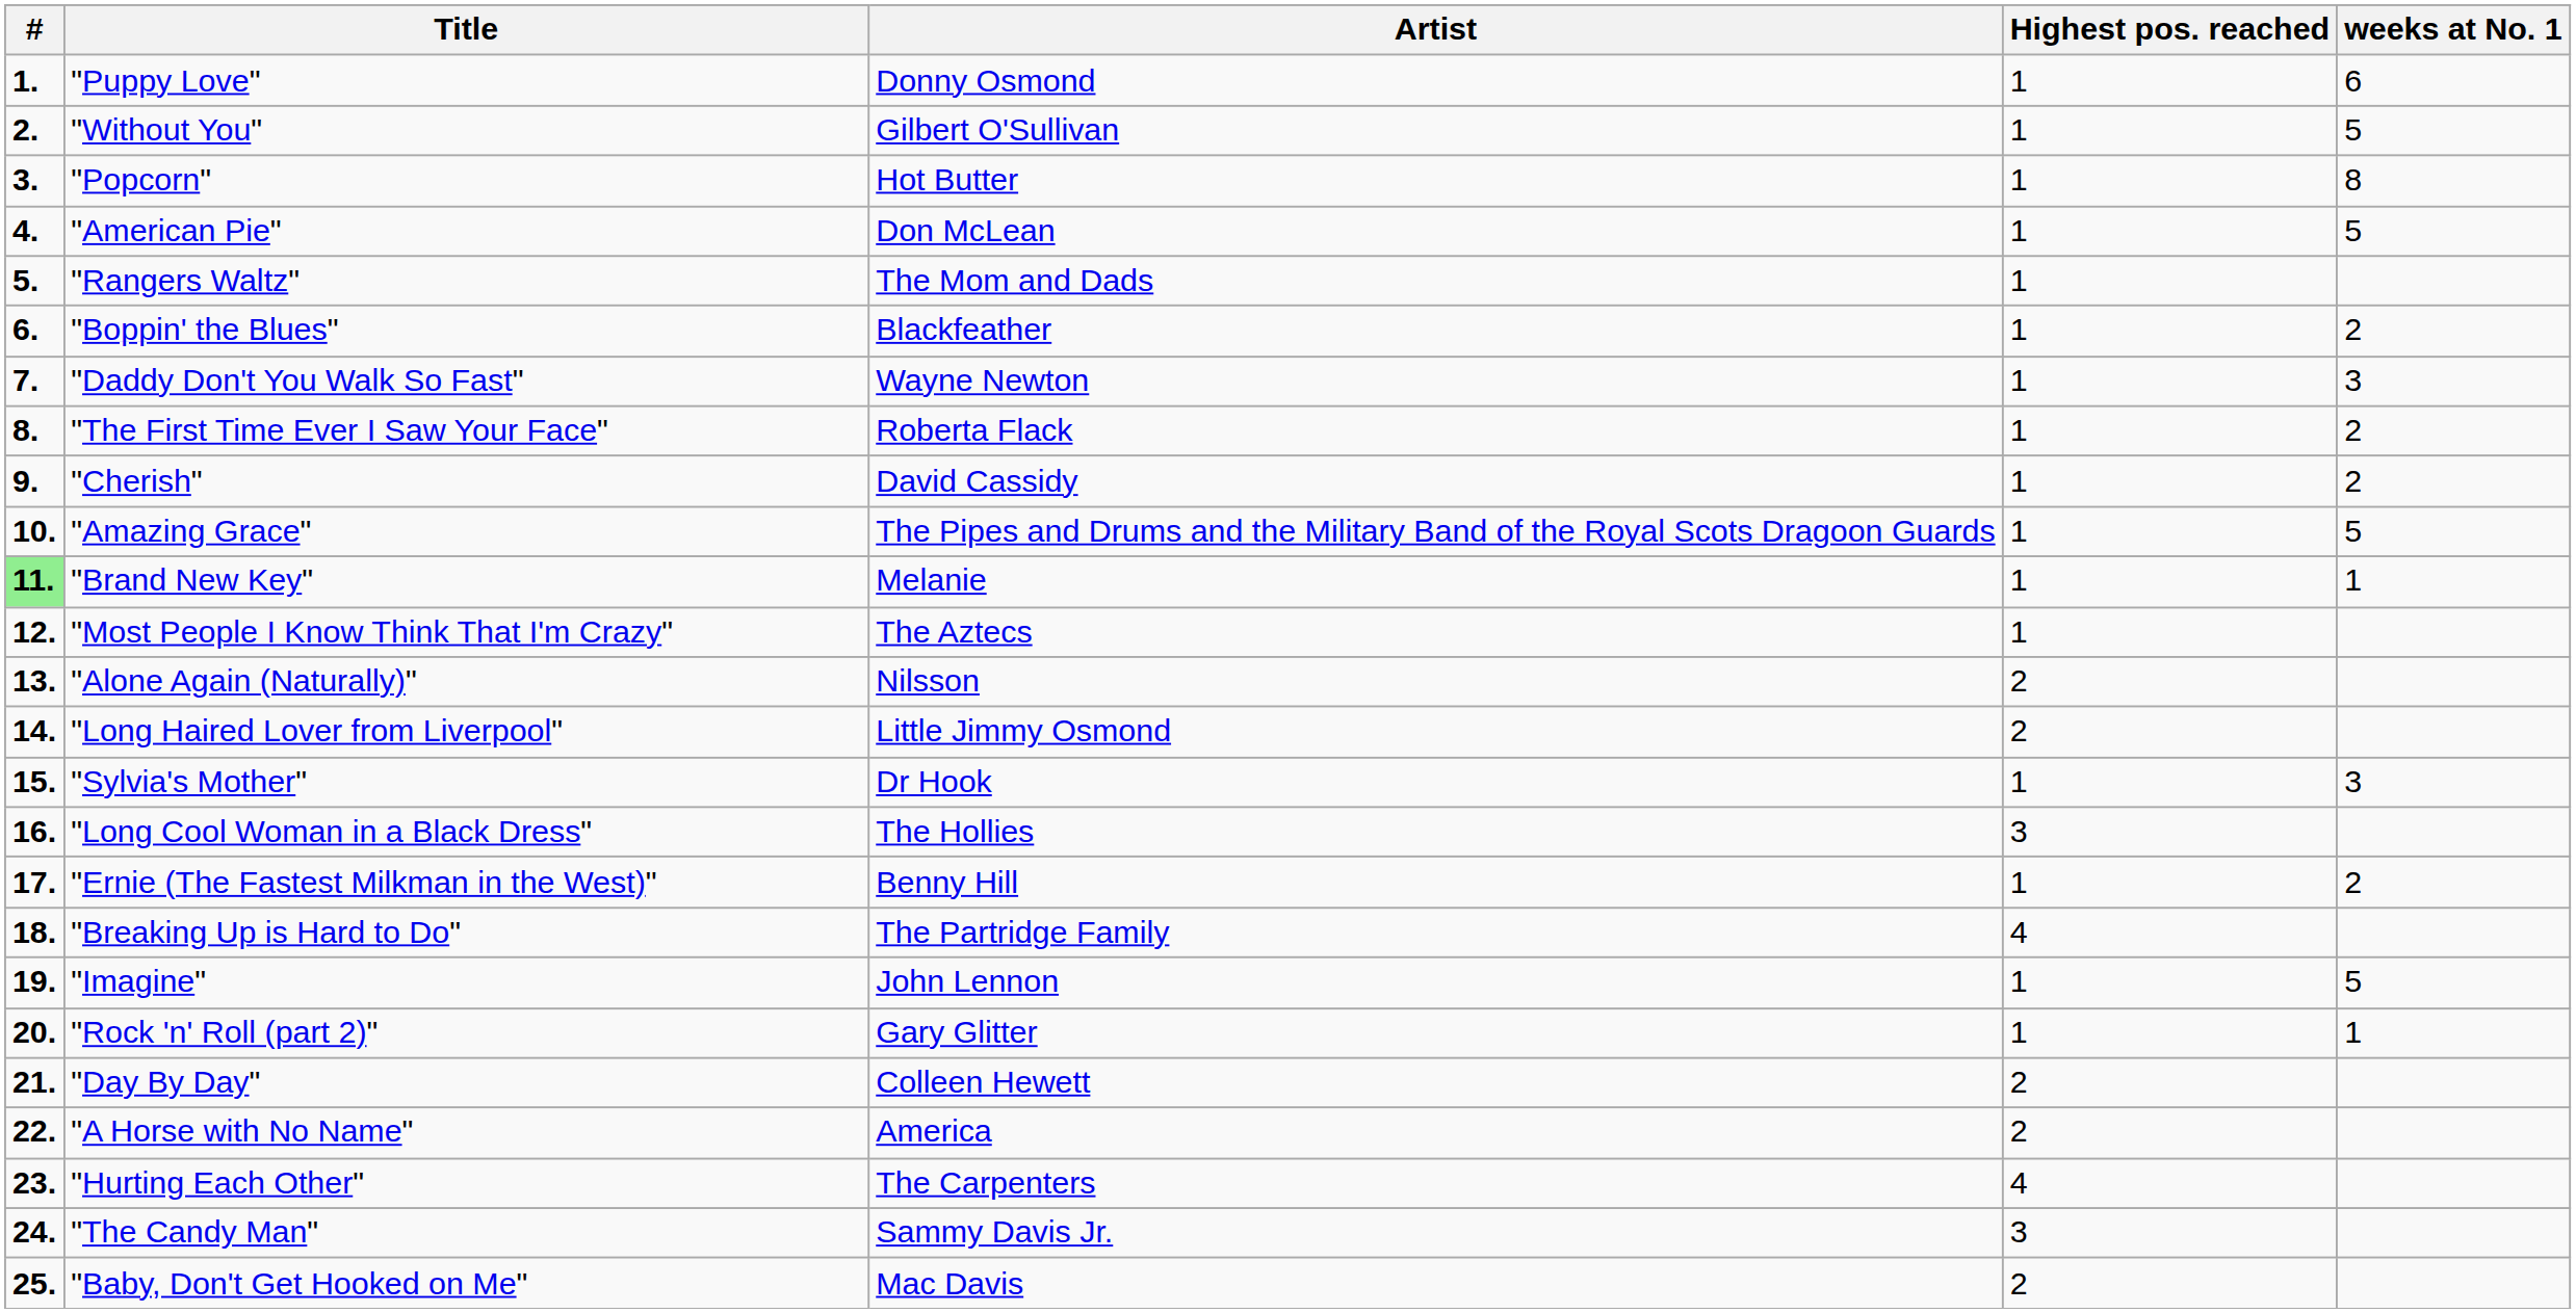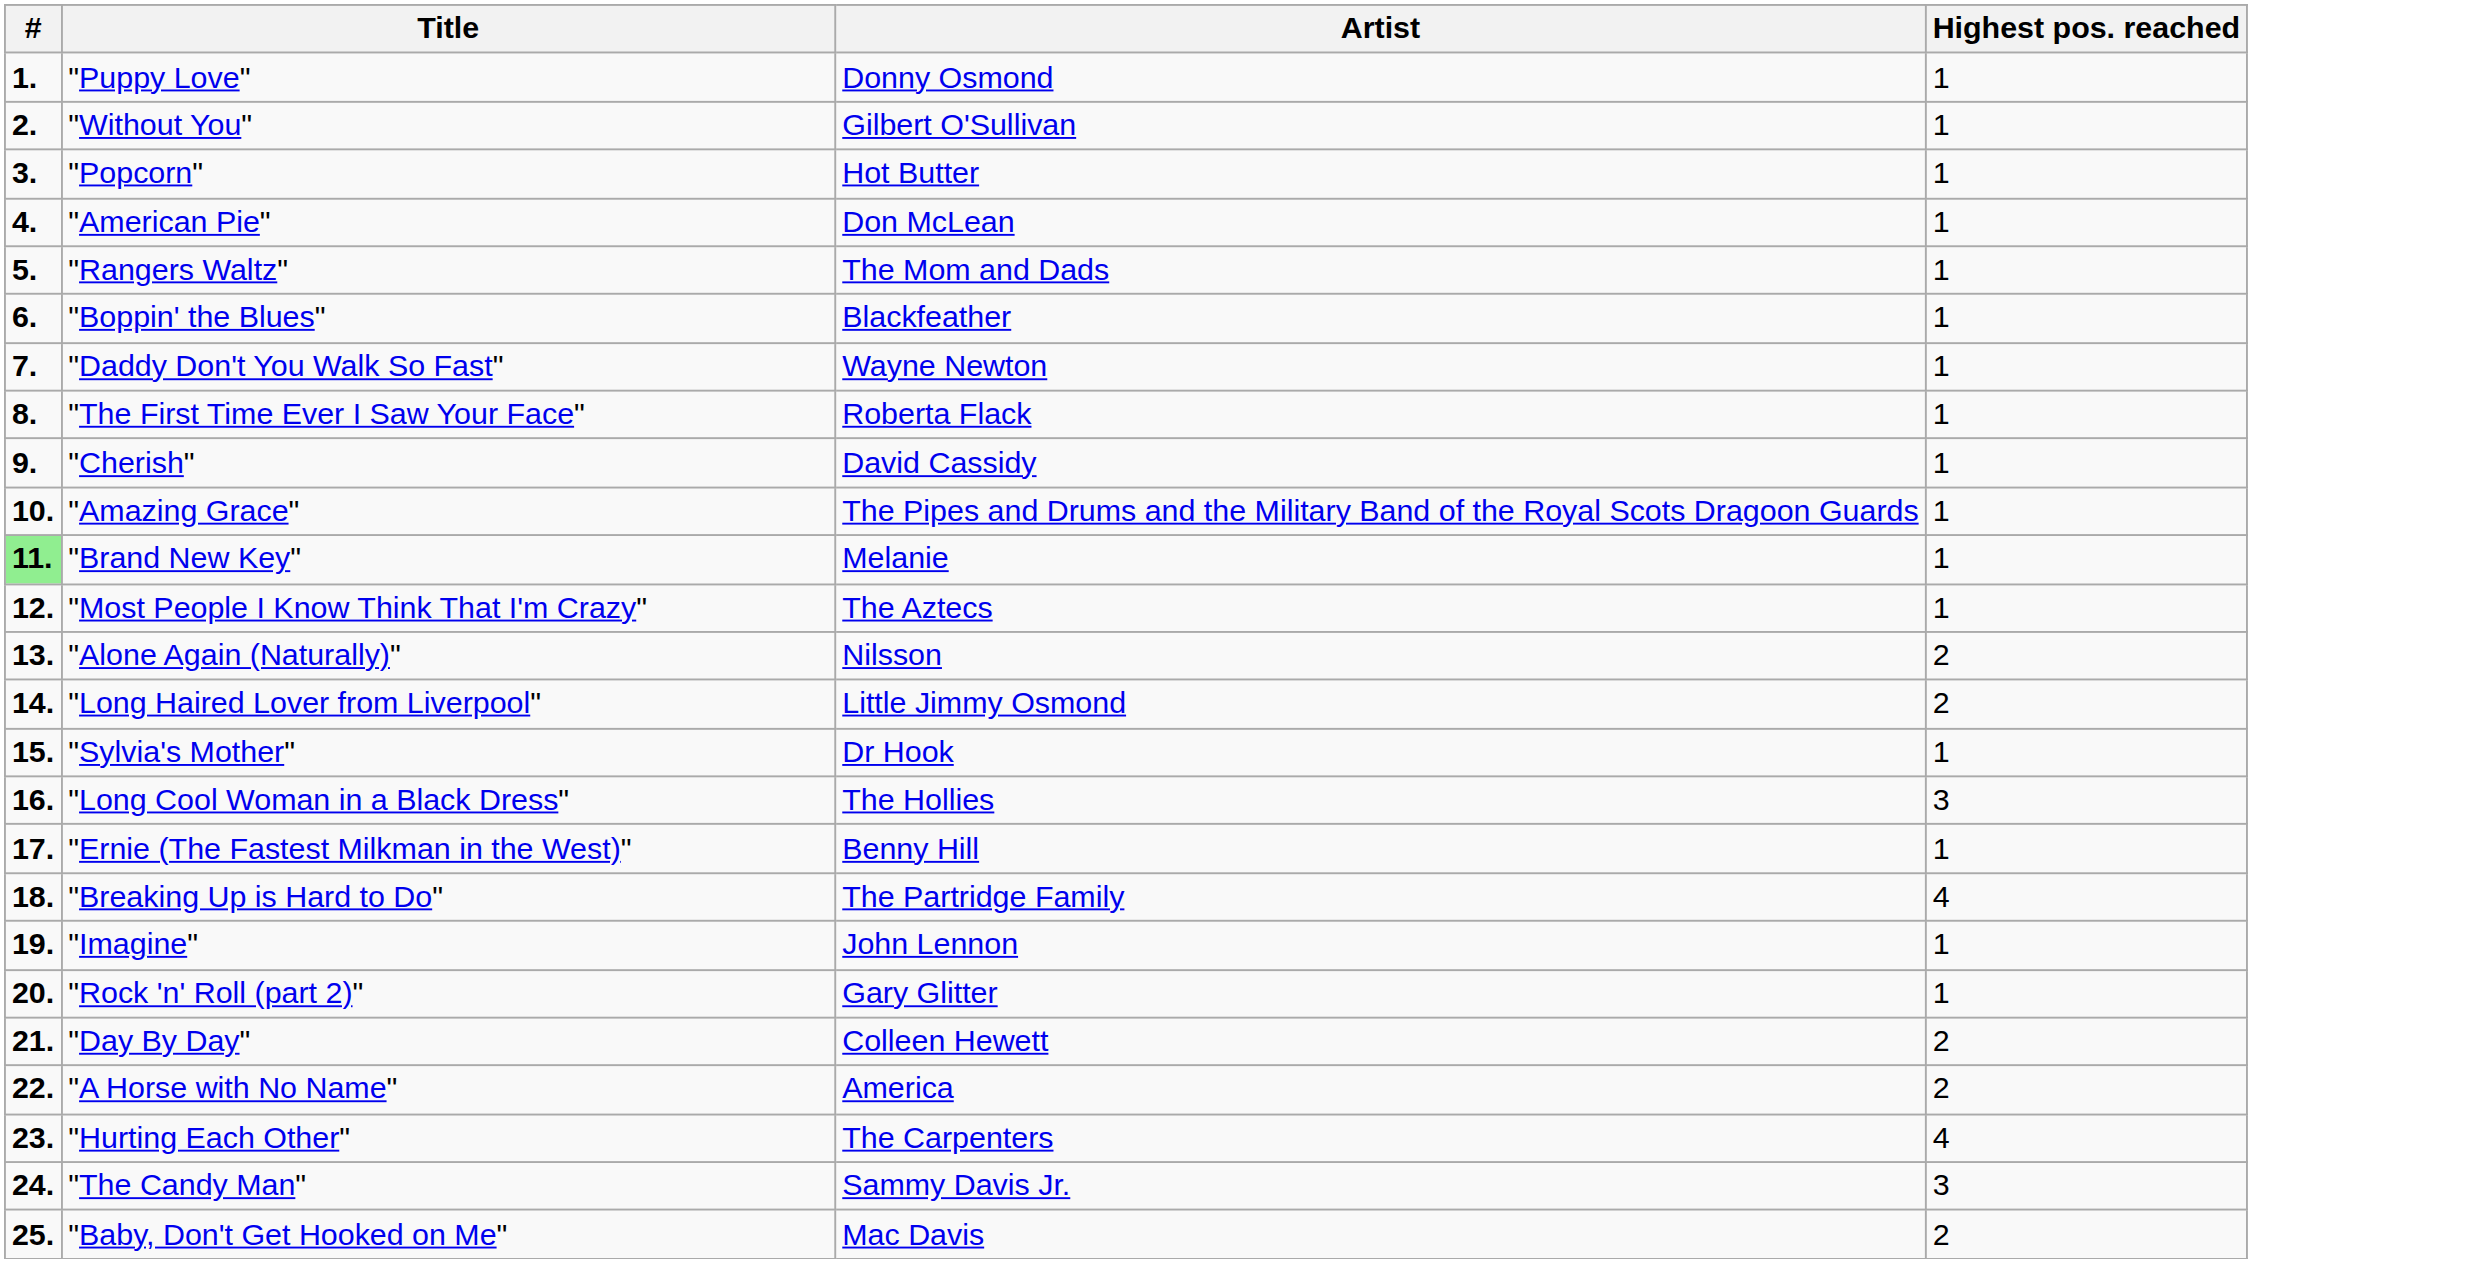- column: weeks at No. 1 | 6 | 5 | 8 | 5 | 2 | 3 | 2 | 2 | 5 | 1 | 3 | 2 | 5 | 1
